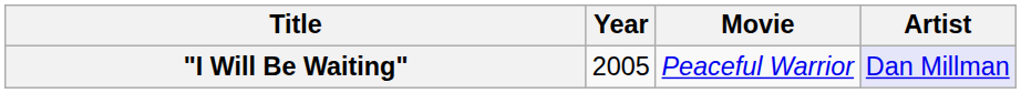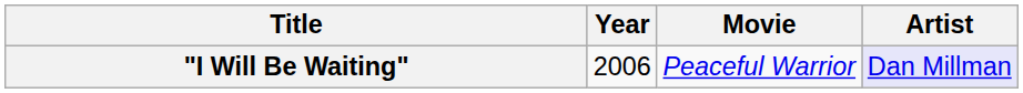"I Will Be Waiting" | Year: 2005 -> 2006
